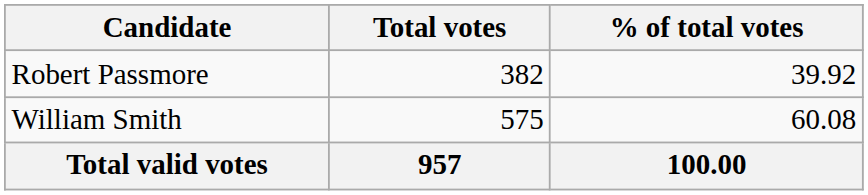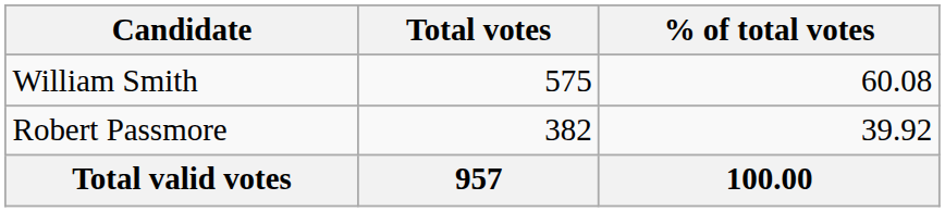rows swapped: William Smith <-> Robert Passmore
